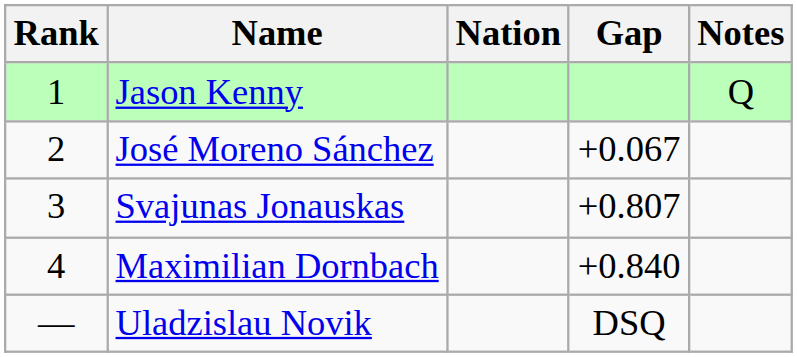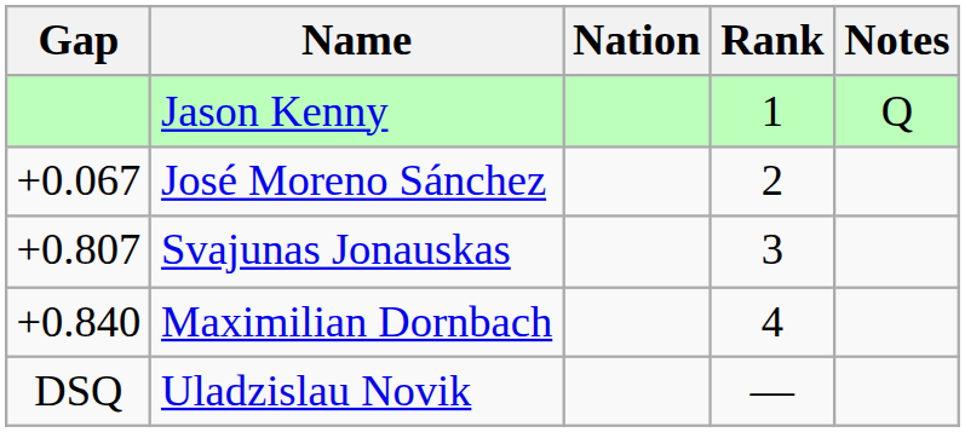columns swapped: Rank <-> Gap
